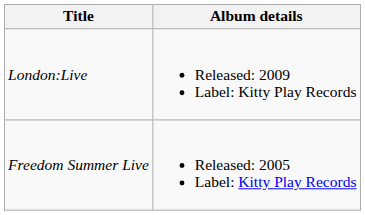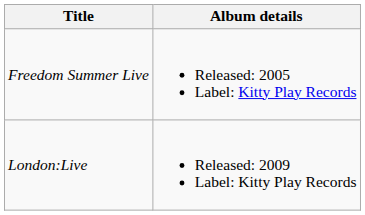rows swapped: Freedom Summer Live <-> London:Live
